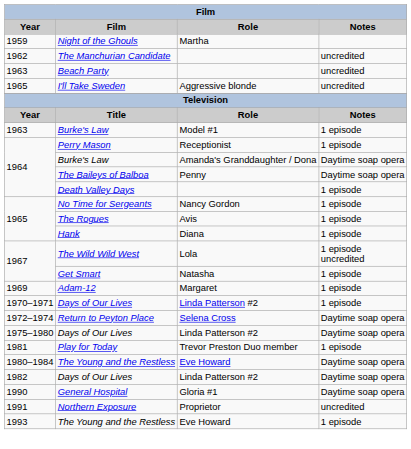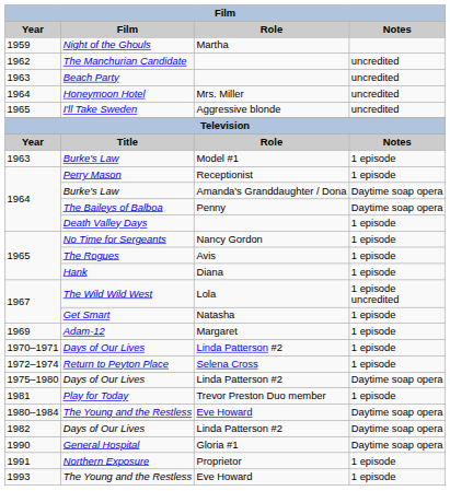+ row: 1964 | Honeymoon Hotel | Mrs. Miller | uncredited
Return to Peyton Place | Notes: Daytime soap opera -> 1 episode
Northern Exposure | Notes: uncredited -> 1 episode
